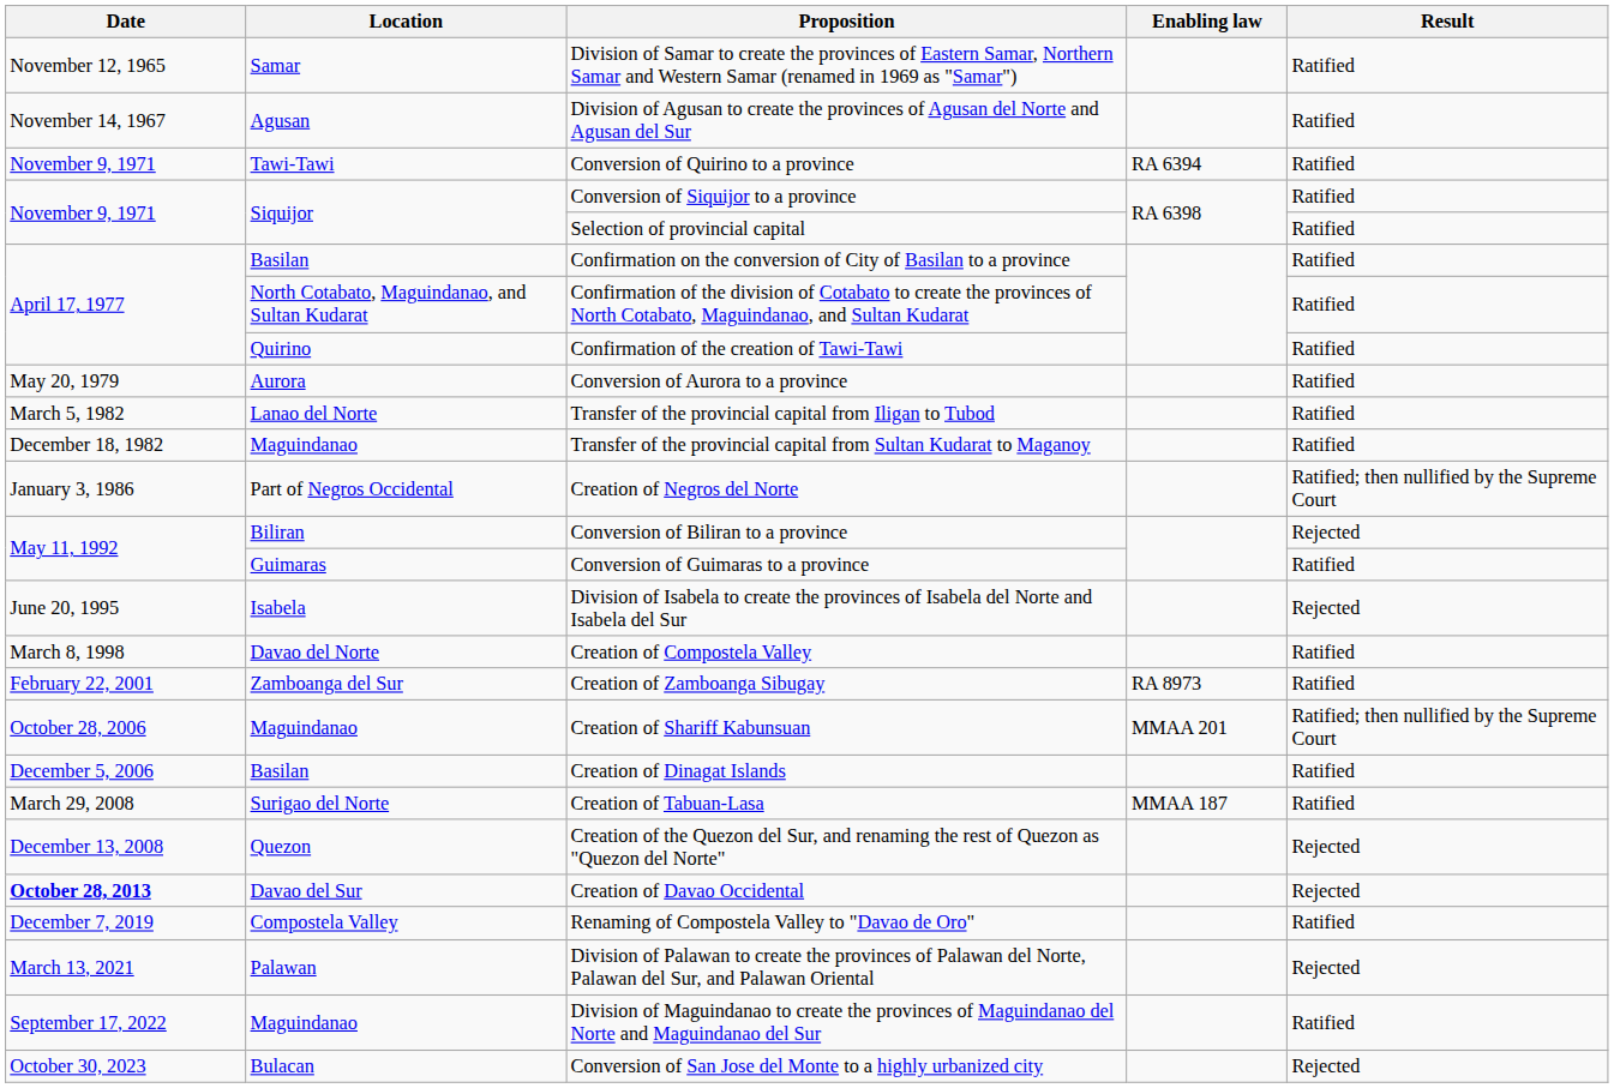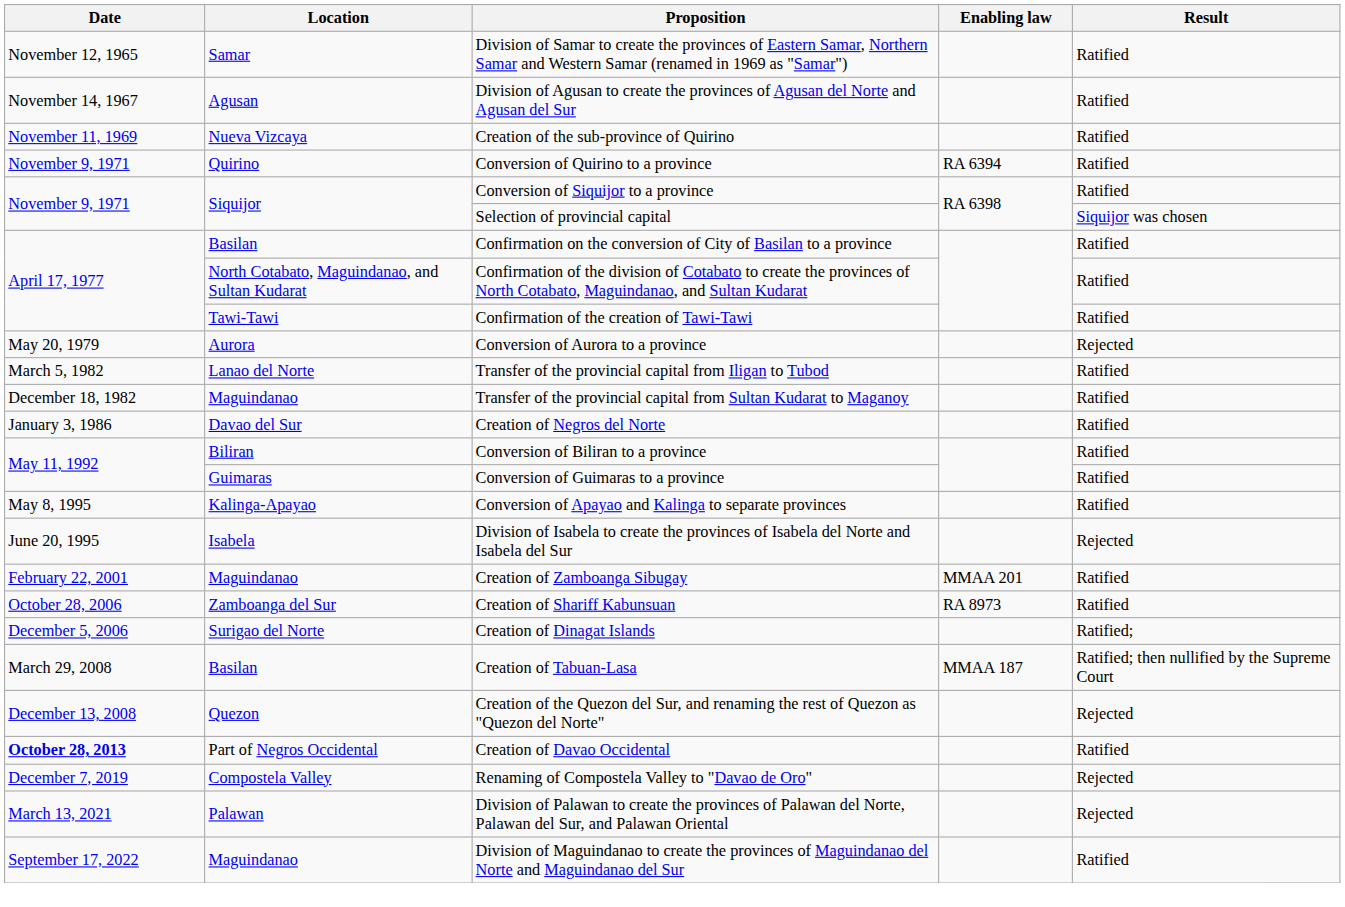+ row: November 11, 1969 | Nueva Vizcaya | Creation of the sub-province of Quirino | Ratified
Conversion of Quirino to a province | Location: Tawi-Tawi -> Quirino
Selection of provincial capital | Result: Ratified -> Siquijor was chosen
Confirmation of the creation of Tawi-Tawi | Location: Quirino -> Tawi-Tawi
Conversion of Aurora to a province | Result: Ratified -> Rejected
Creation of Negros del Norte | Location: Part of Negros Occidental -> Davao del Sur
Creation of Negros del Norte | Result: Ratified; then nullified by the Supreme Court -> Ratified
Conversion of Biliran to a province | Result: Rejected -> Ratified
+ row: May 8, 1995 | Kalinga-Apayao | Conversion of Apayao and Kalinga to separate provinces | Ratified
- row: March 8, 1998 | Davao del Norte | Creation of Compostela Valley | Ratified
Creation of Zamboanga Sibugay | Location: Zamboanga del Sur -> Maguindanao
Creation of Zamboanga Sibugay | Enabling law: RA 8973 -> MMAA 201
Creation of Shariff Kabunsuan | Location: Maguindanao -> Zamboanga del Sur
Creation of Shariff Kabunsuan | Enabling law: MMAA 201 -> RA 8973
Creation of Shariff Kabunsuan | Result: Ratified; then nullified by the Supreme Court -> Ratified
Creation of Dinagat Islands | Location: Basilan -> Surigao del Norte
Creation of Dinagat Islands | Result: Ratified -> Ratified;
Creation of Tabuan-Lasa | Location: Surigao del Norte -> Basilan
Creation of Tabuan-Lasa | Result: Ratified -> Ratified; then nullified by the Supreme Court
Creation of Davao Occidental | Location: Davao del Sur -> Part of Negros Occidental
Creation of Davao Occidental | Result: Rejected -> Ratified
Renaming of Compostela Valley to "Davao de Oro" | Result: Ratified -> Rejected
- row: October 30, 2023 | Bulacan | Conversion of San Jose del Monte to a highly urbanized city | Rejected
